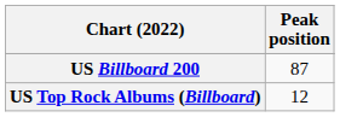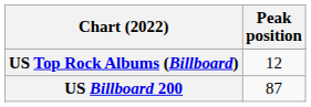rows swapped: US Billboard 200 <-> US Top Rock Albums (Billboard)
